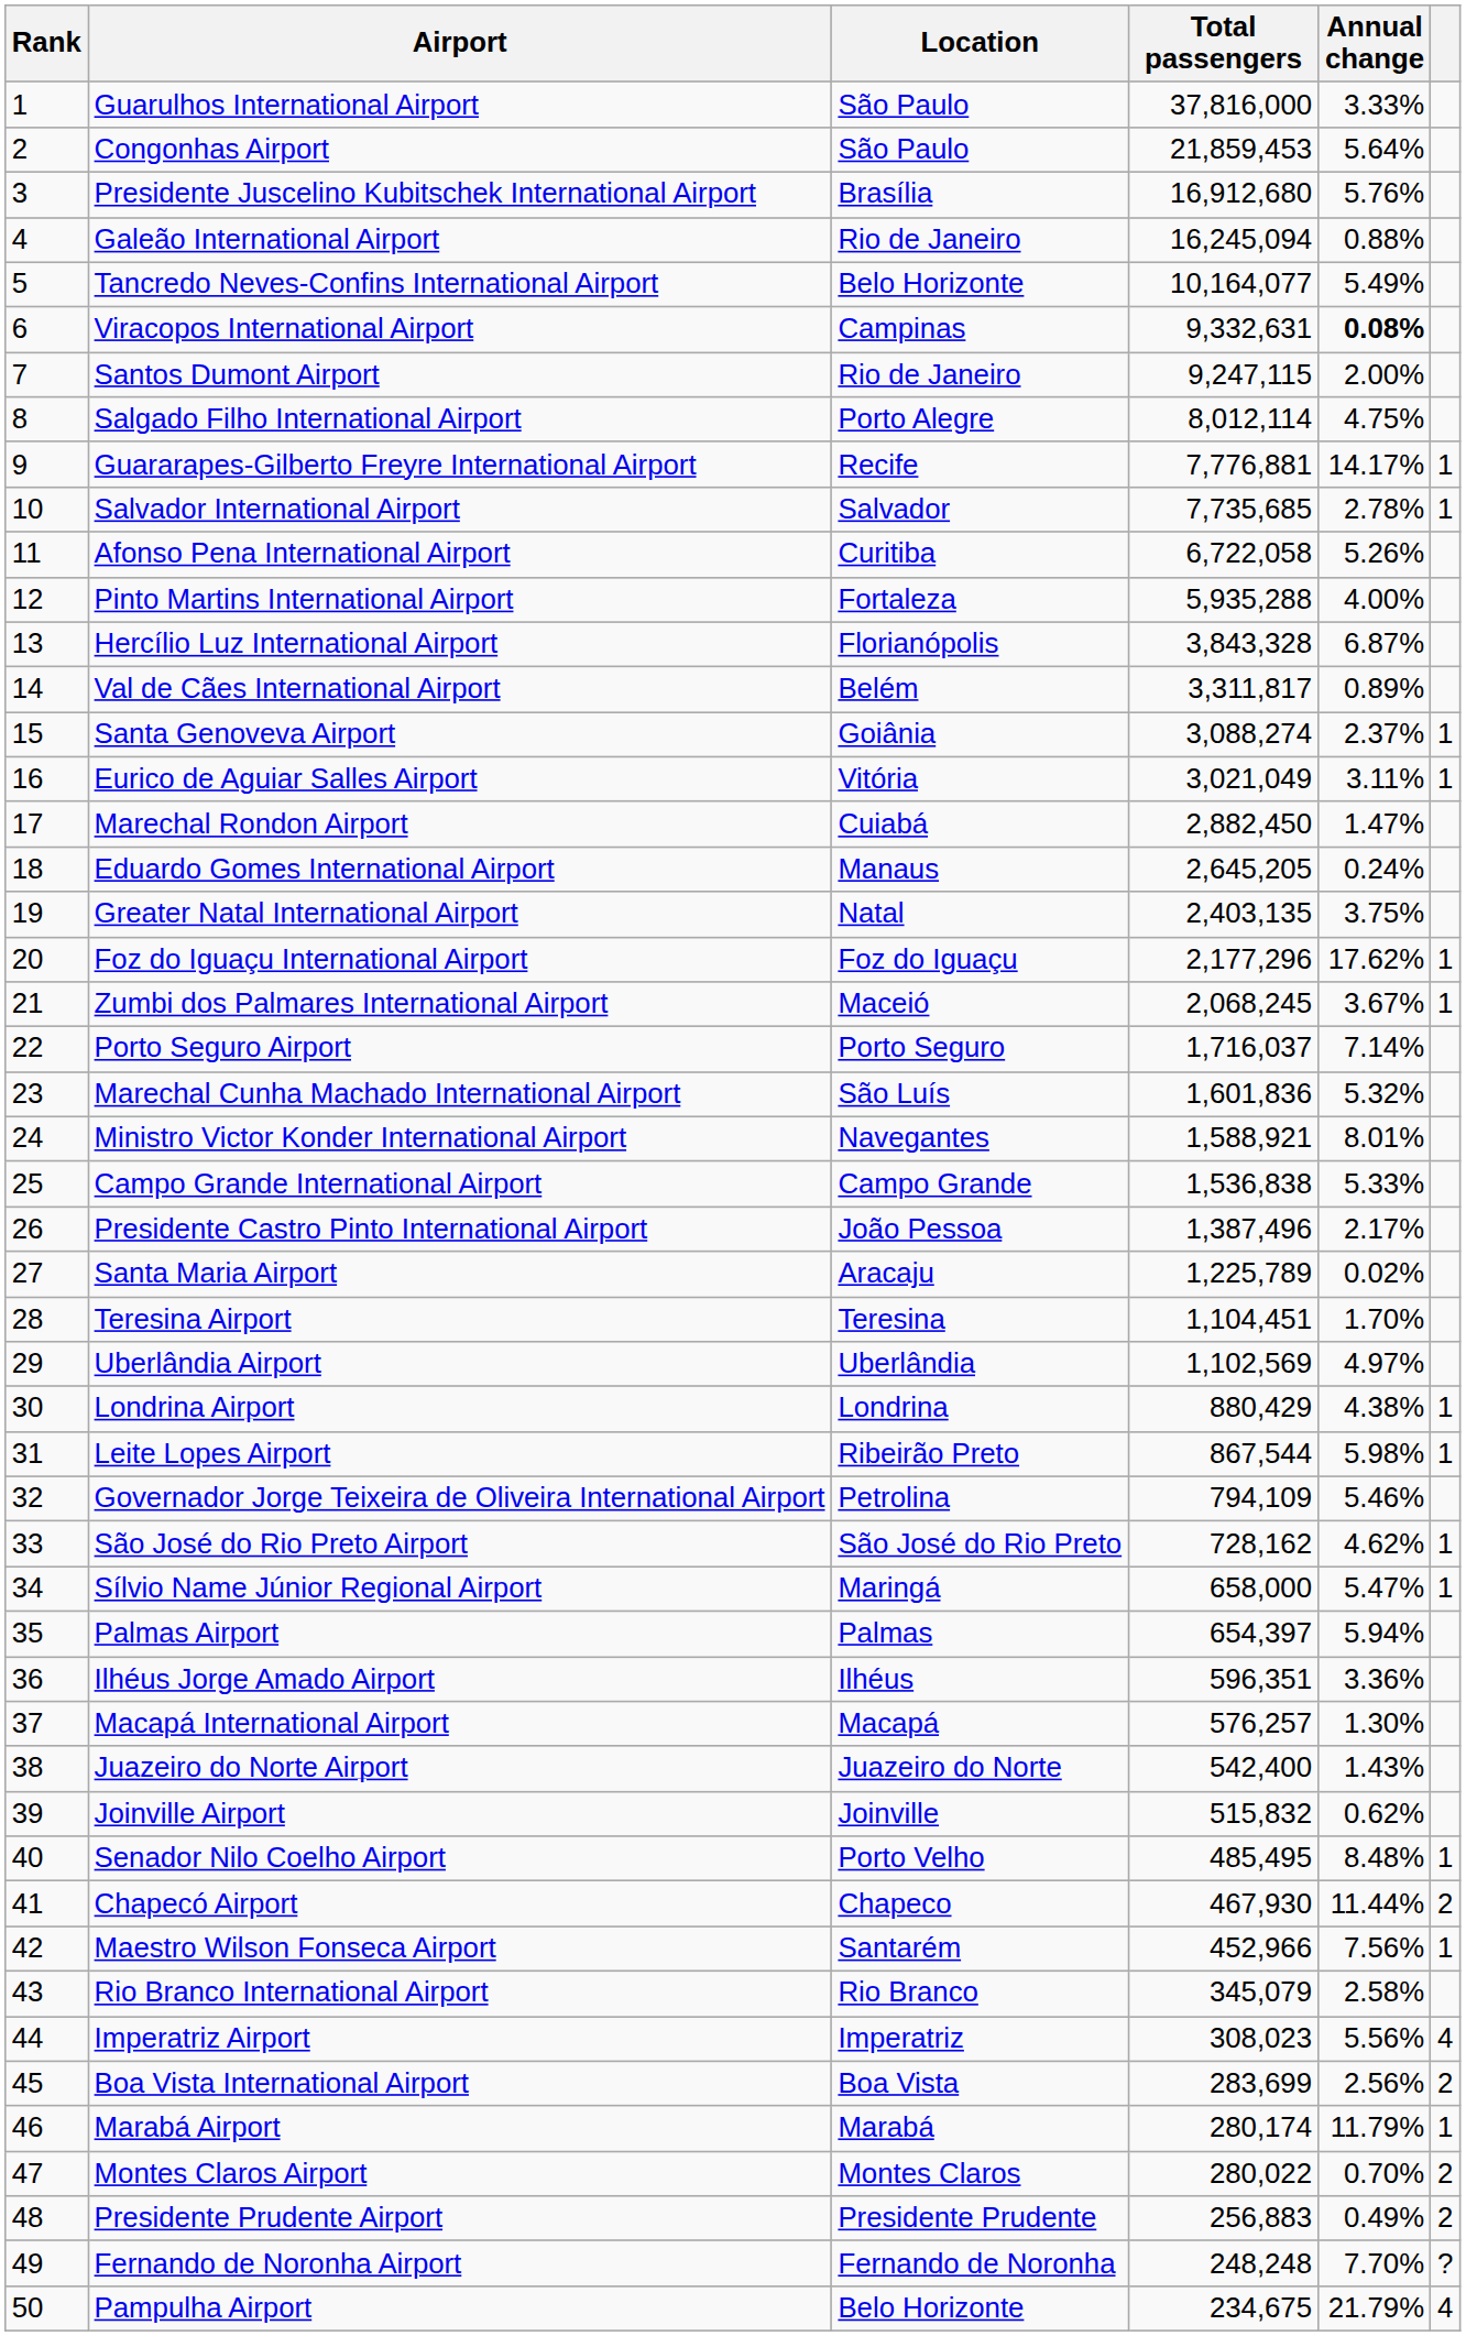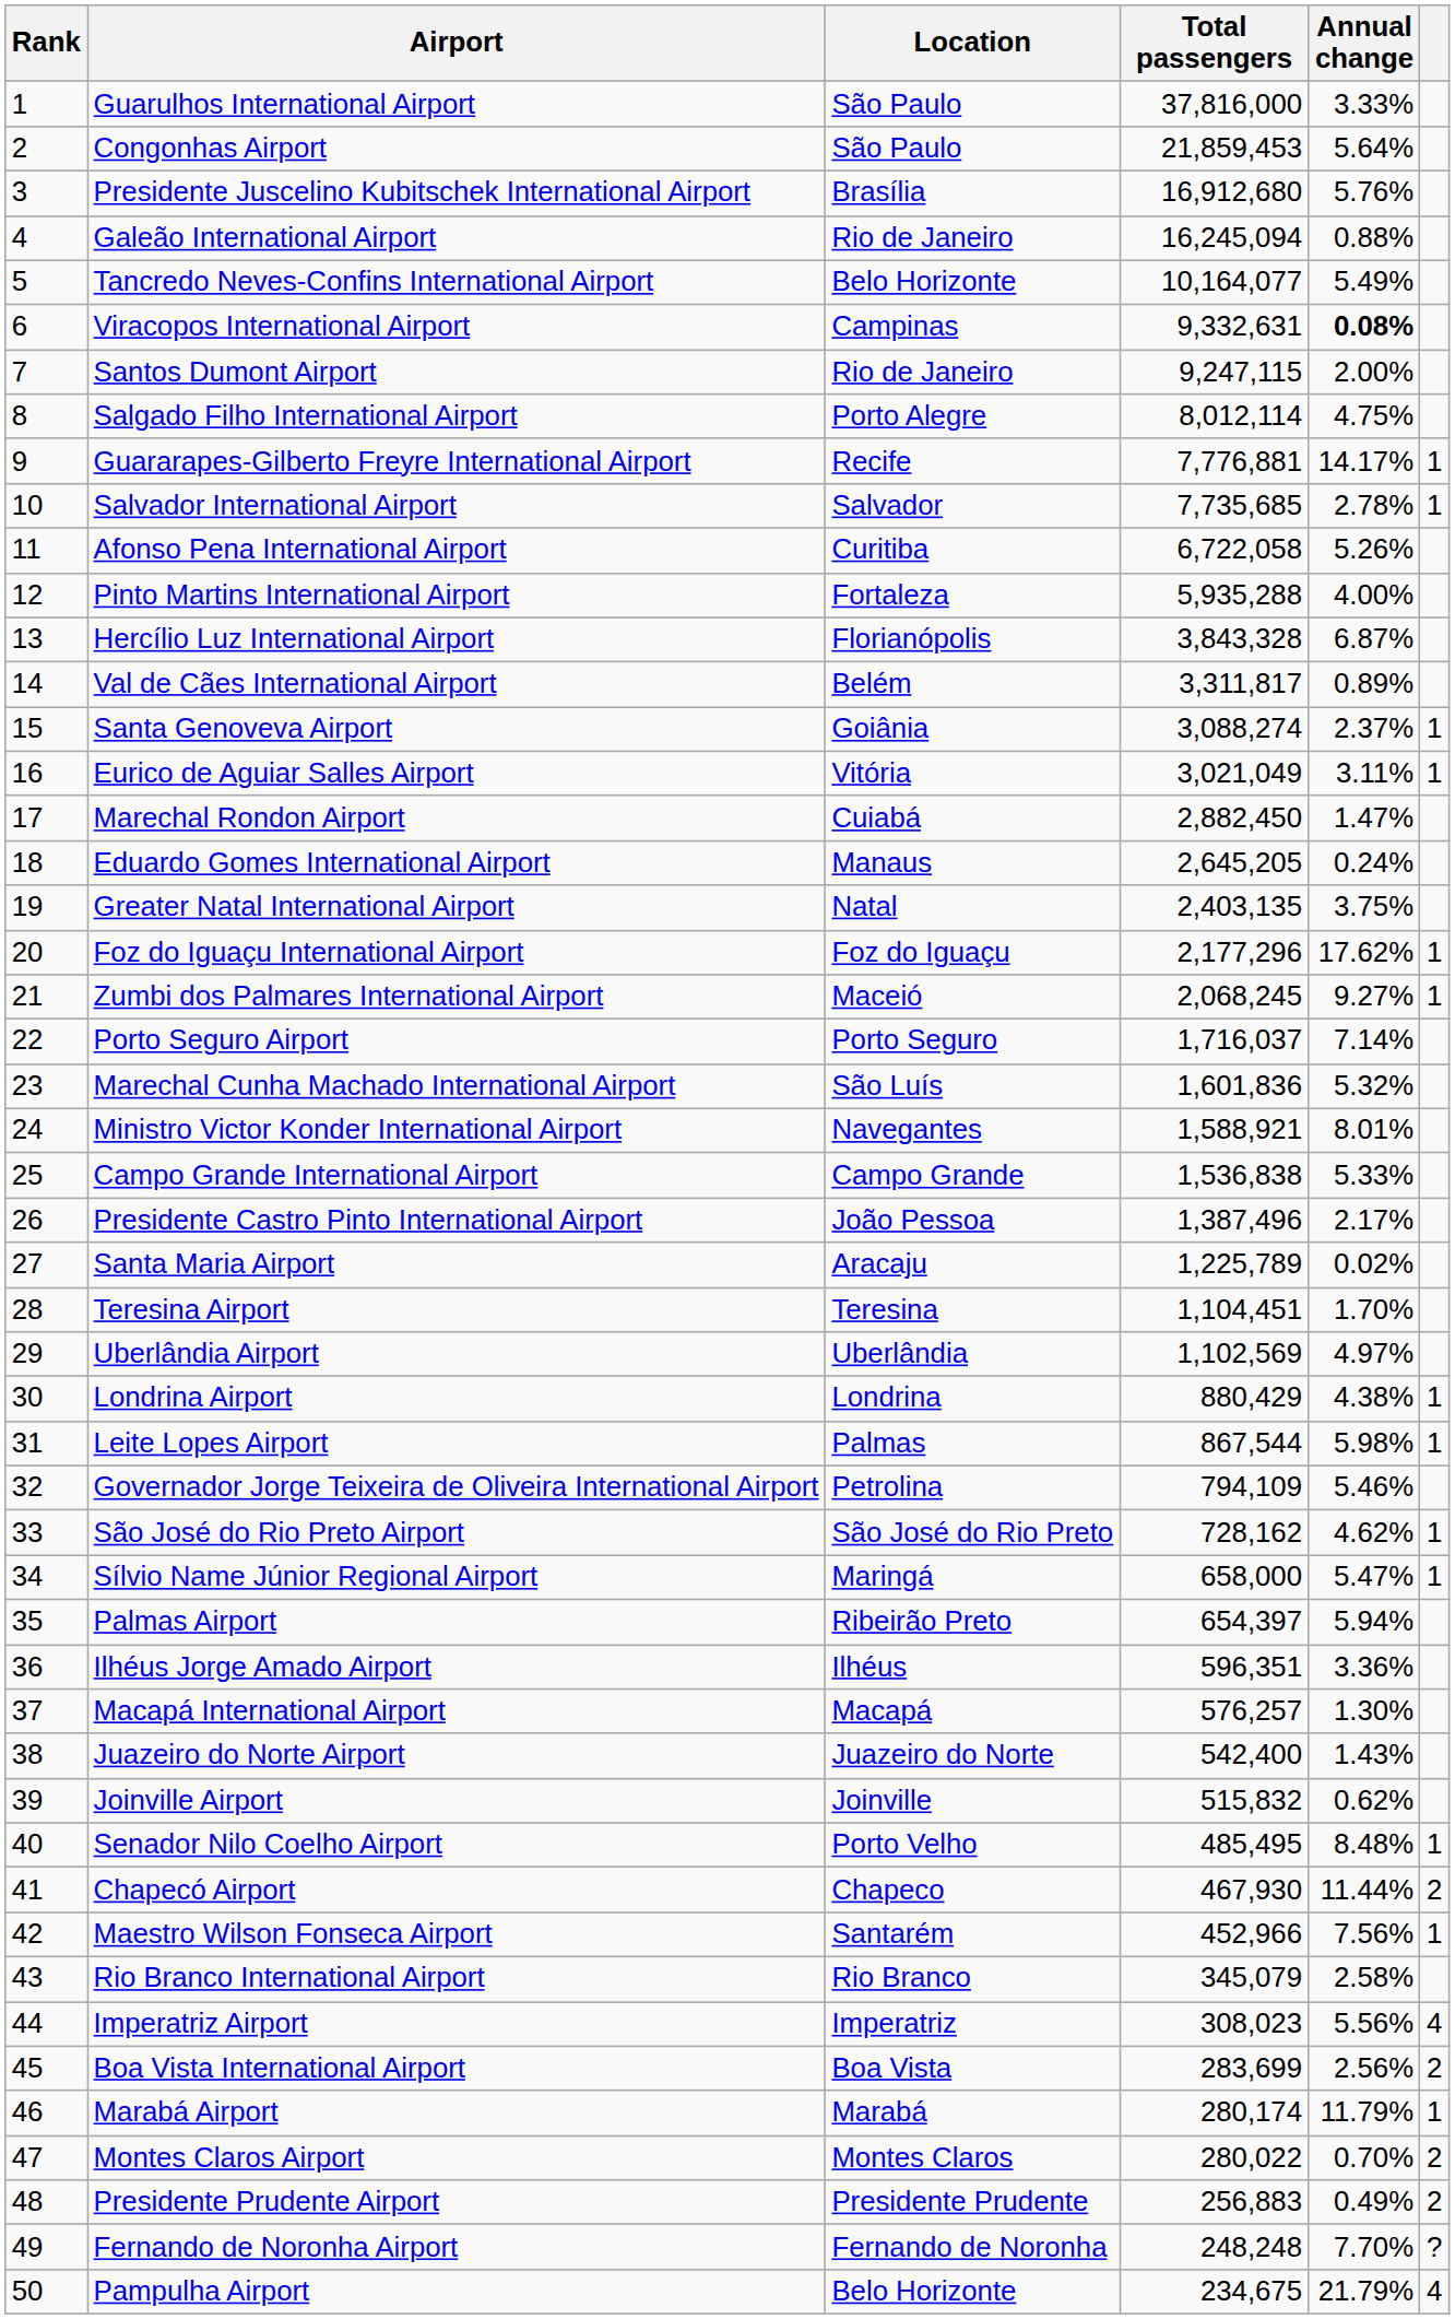Zumbi dos Palmares International Airport | Annual change: 3.67% -> 9.27%
Leite Lopes Airport | Location: Ribeirão Preto -> Palmas
Palmas Airport | Location: Palmas -> Ribeirão Preto
